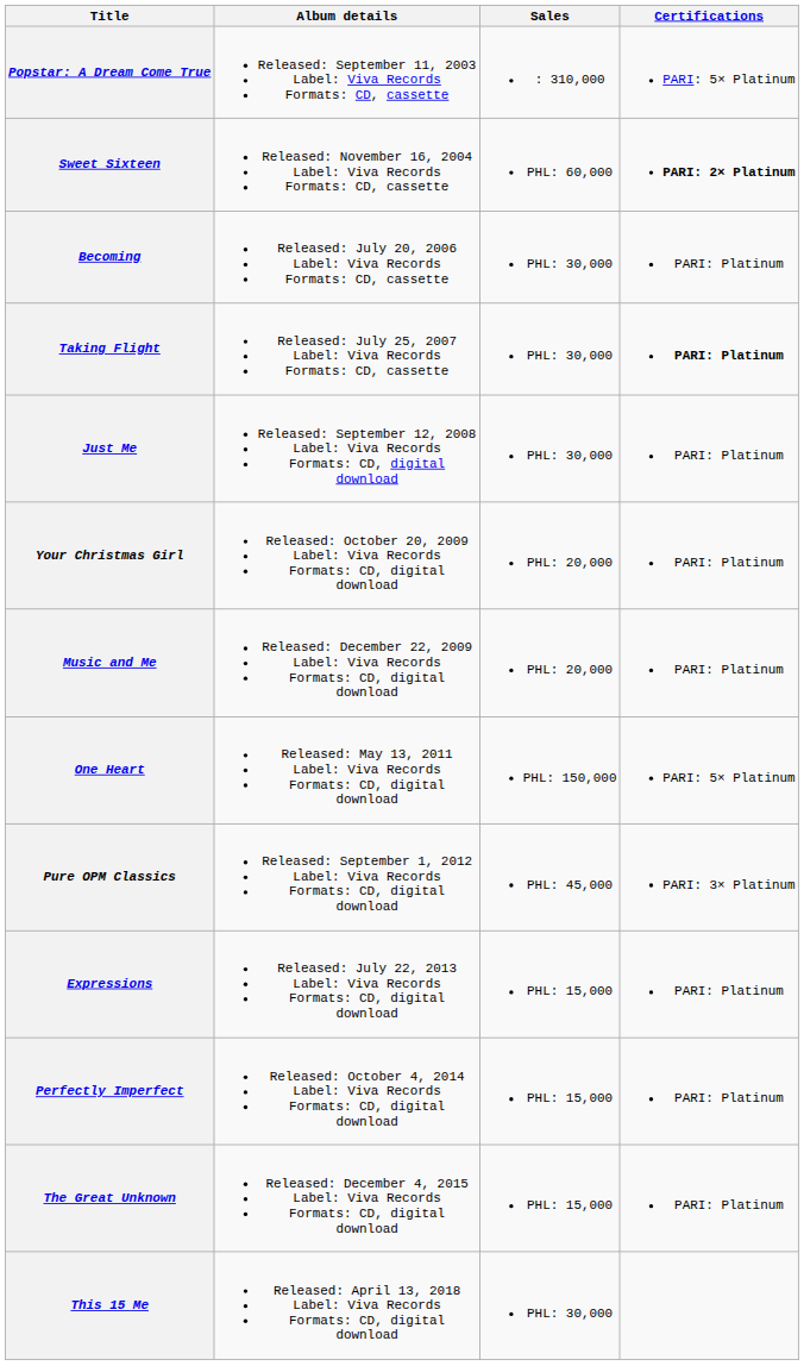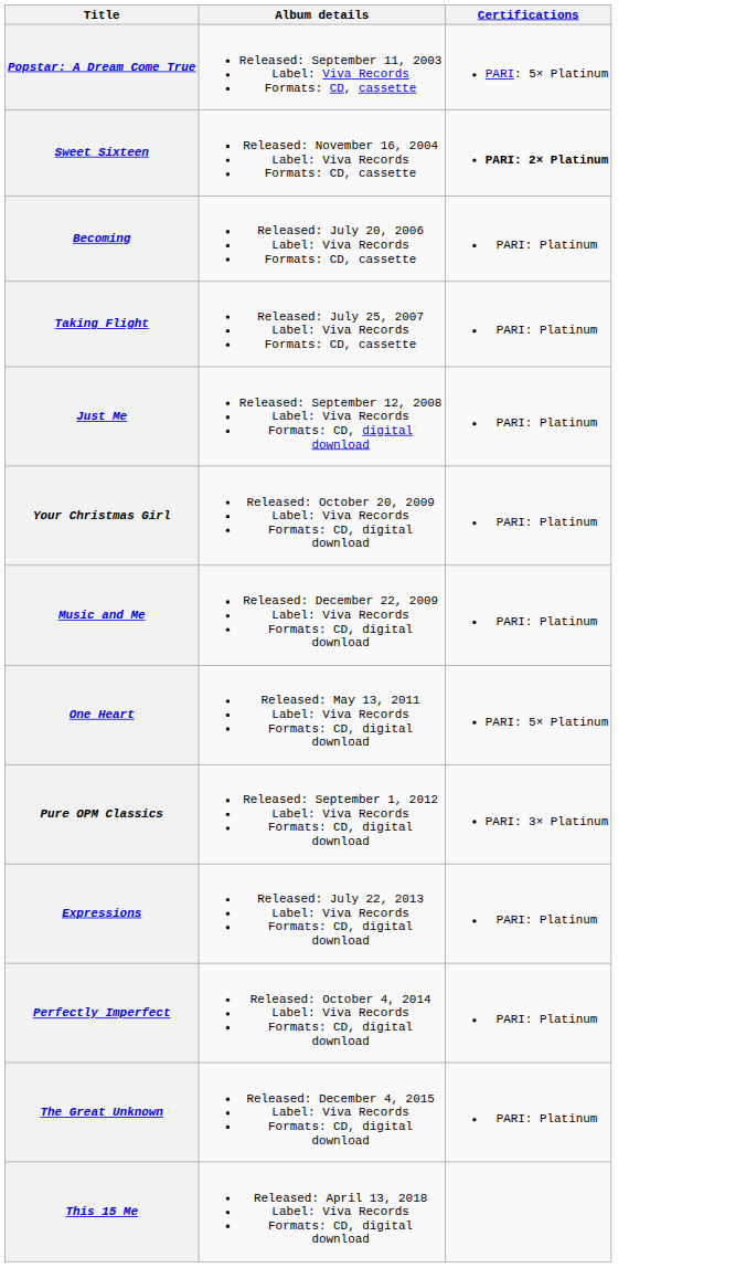- column: Sales | : 310,000 | PHL: 60,000 | PHL: 30,000 | PHL: 30,000 | PHL: 30,000 | PHL: 20,000 | PHL: 20,000 | PHL: 150,000 | PHL: 45,000 | PHL: 15,000 | PHL: 15,000 | PHL: 15,000 | PHL: 30,000
Taking Flight | Certifications: bold -> normal
